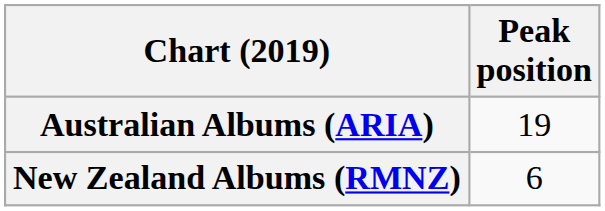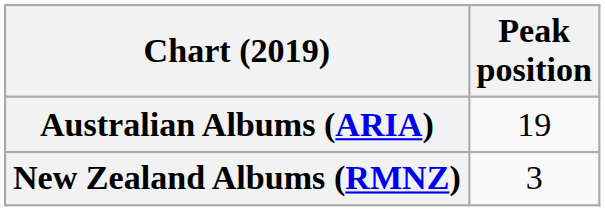New Zealand Albums (RMNZ) | Peak position: 6 -> 3
